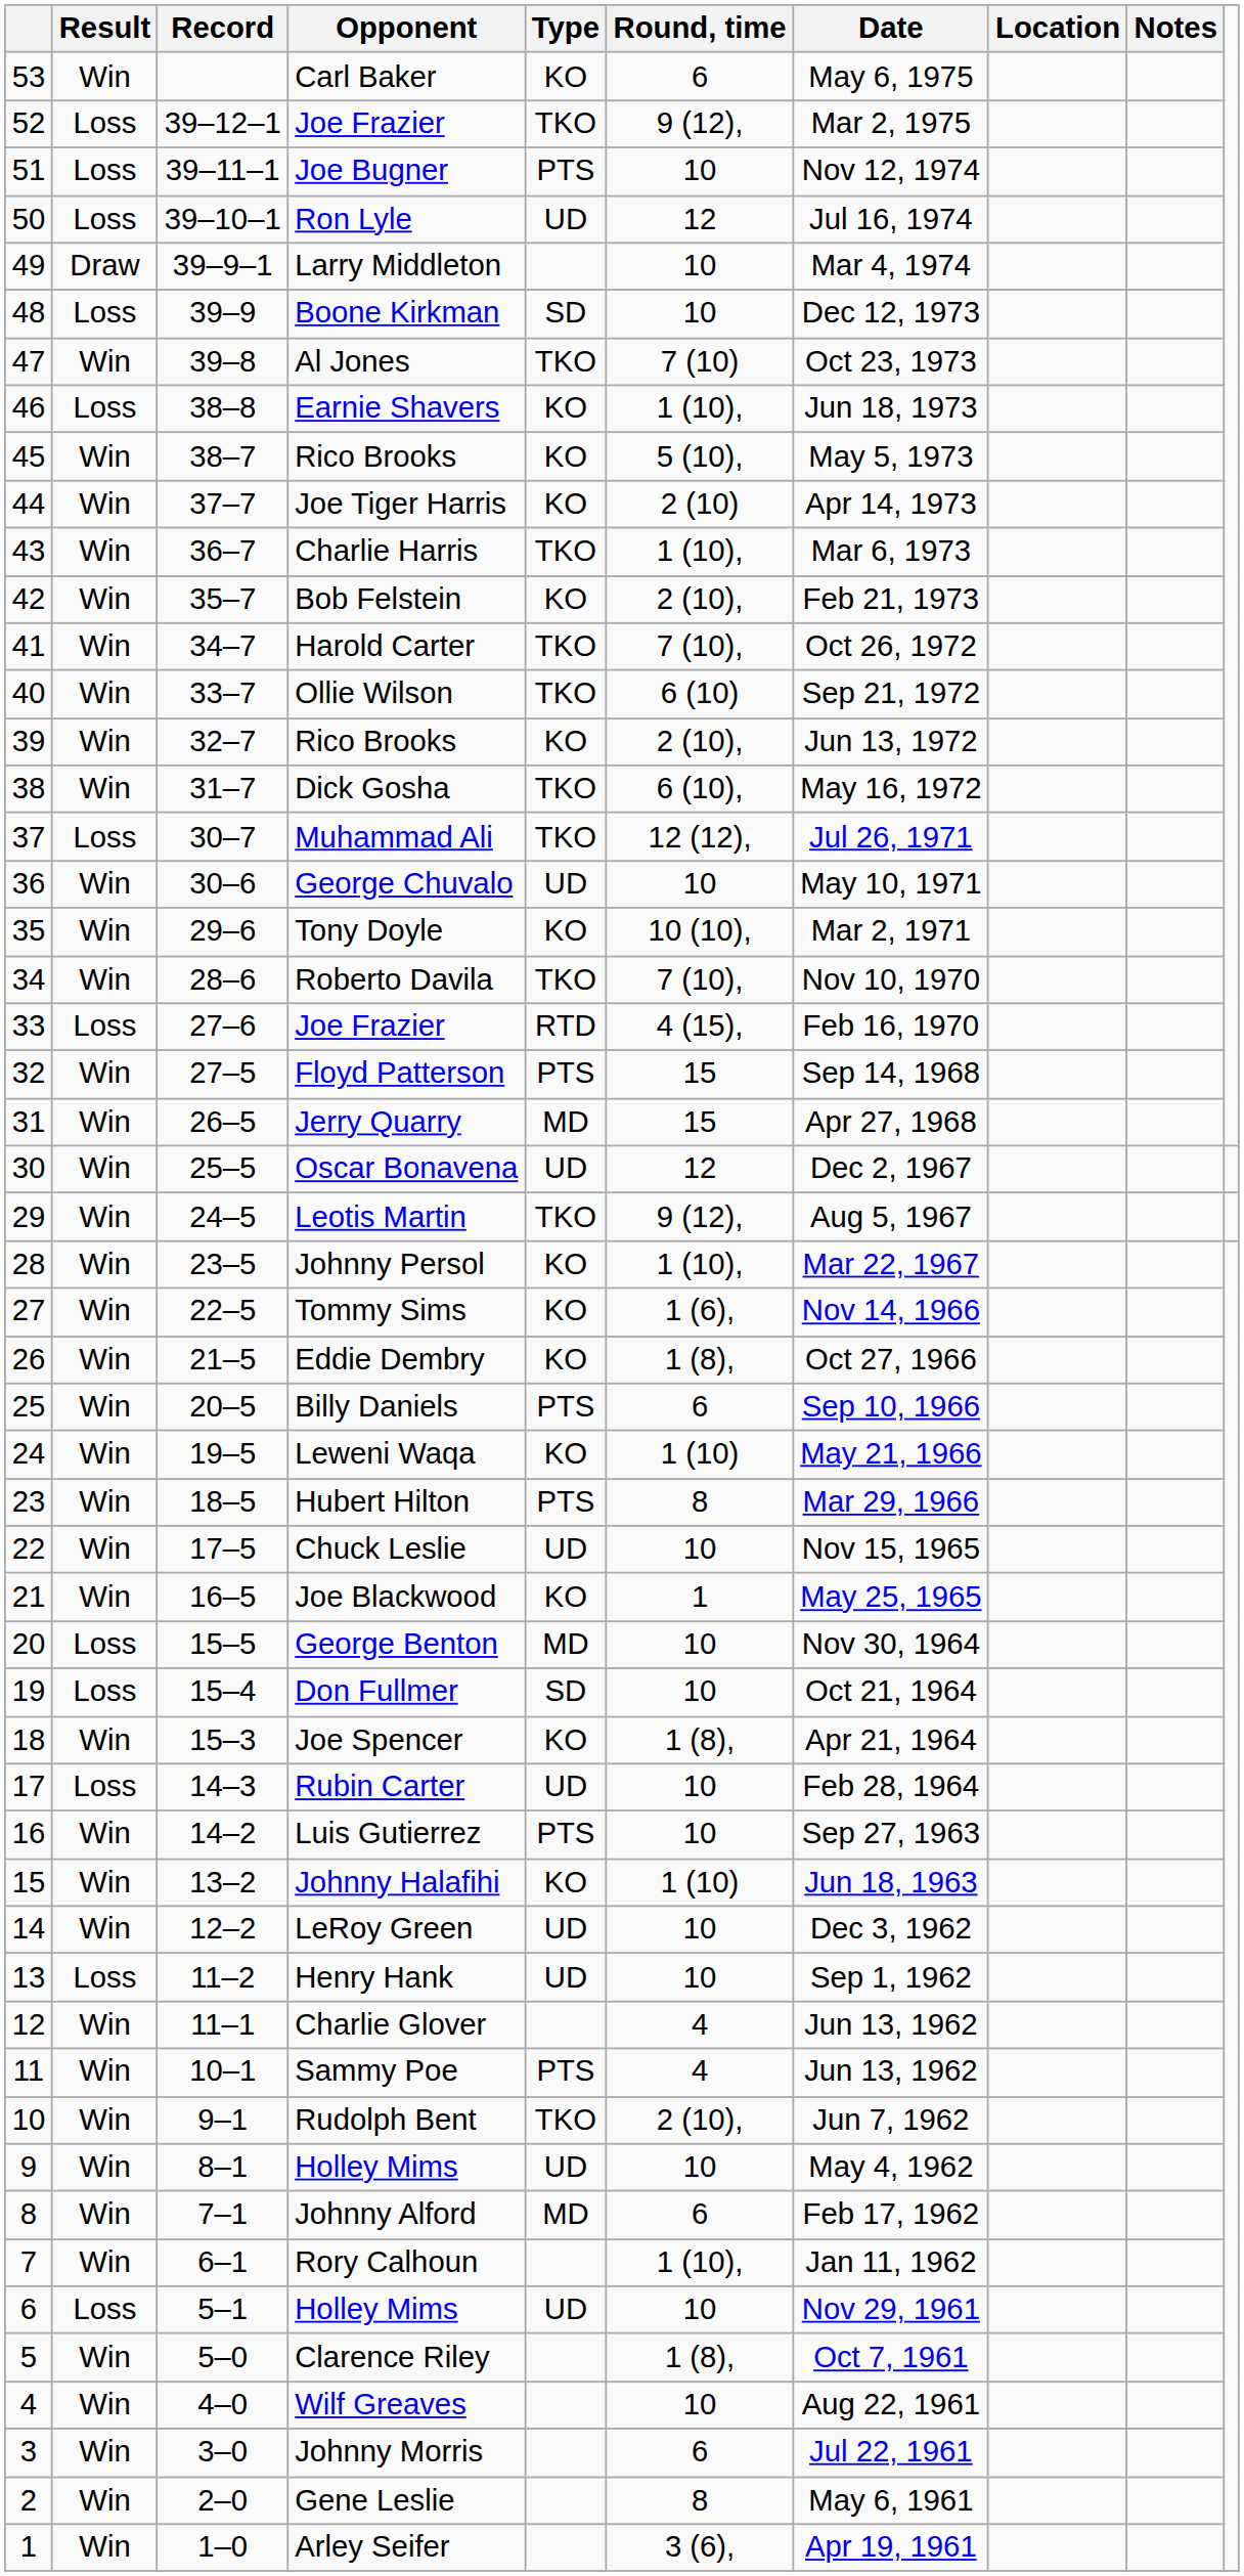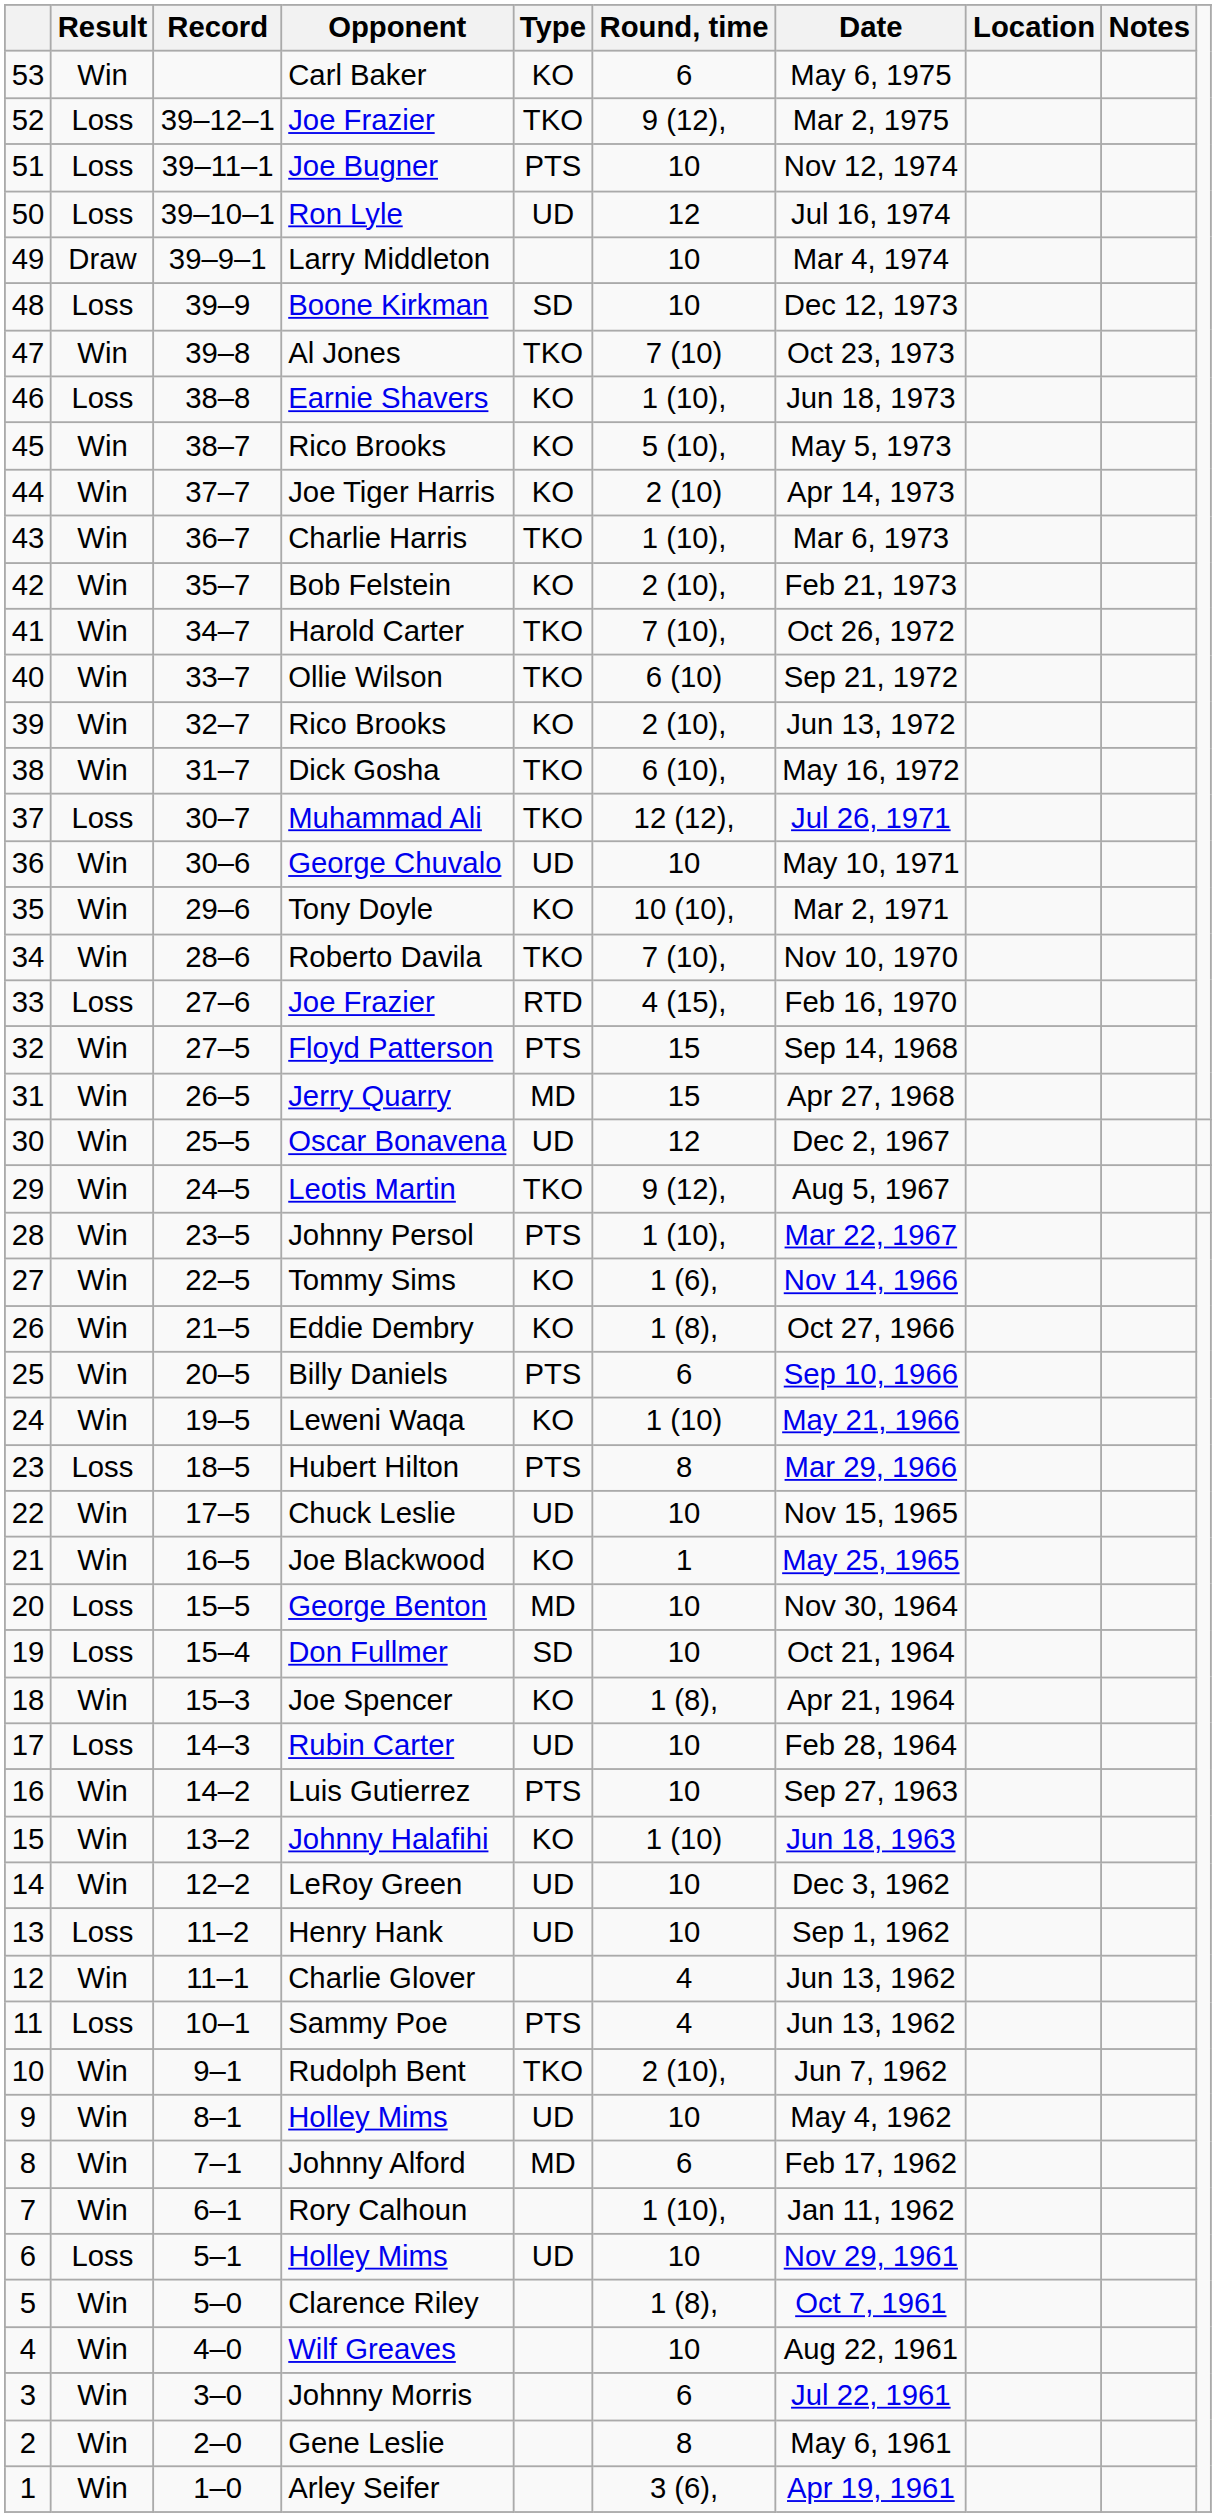Johnny Persol | Type: KO -> PTS
Hubert Hilton | Result: Win -> Loss
Sammy Poe | Result: Win -> Loss
